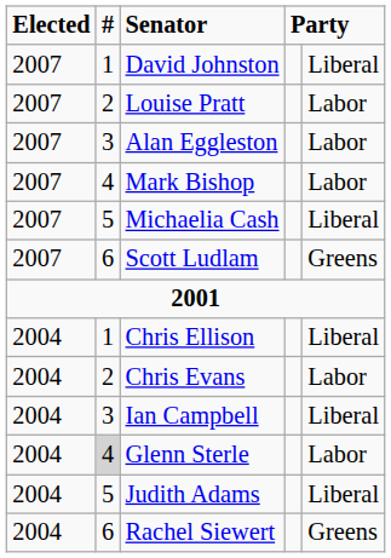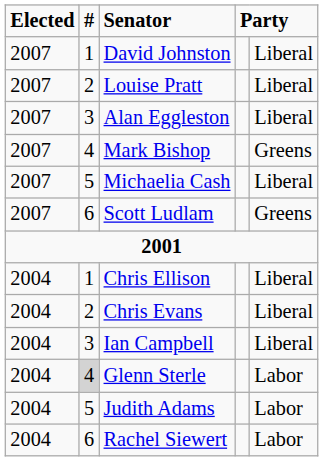Louise Pratt | column 5: Labor -> Liberal
Alan Eggleston | column 5: Labor -> Liberal
Mark Bishop | column 5: Labor -> Greens
Chris Evans | column 5: Labor -> Liberal
Judith Adams | column 5: Liberal -> Labor
Rachel Siewert | column 5: Greens -> Labor
